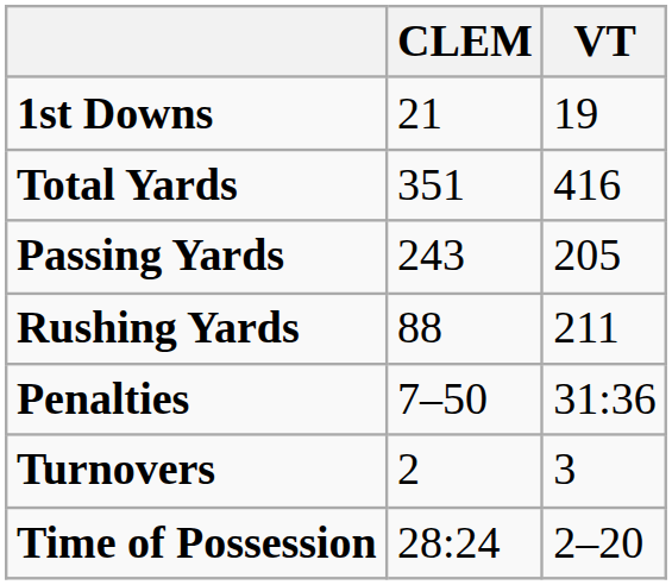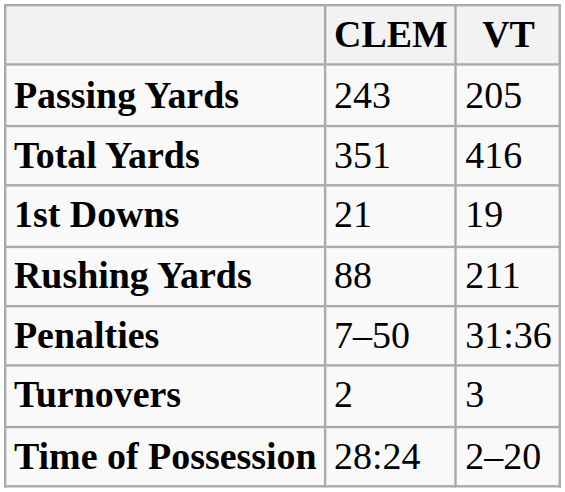rows swapped: 1st Downs <-> Passing Yards
